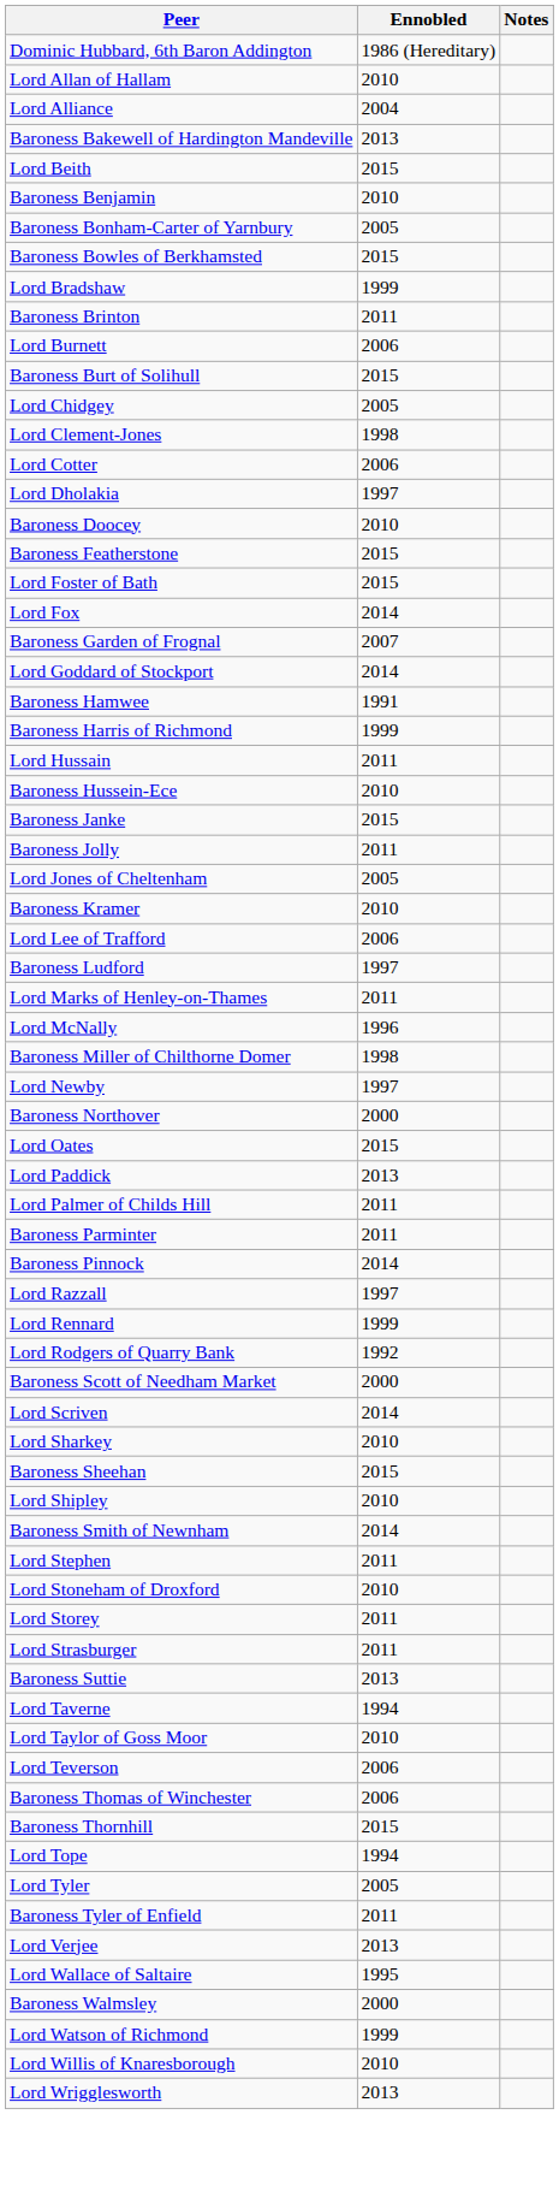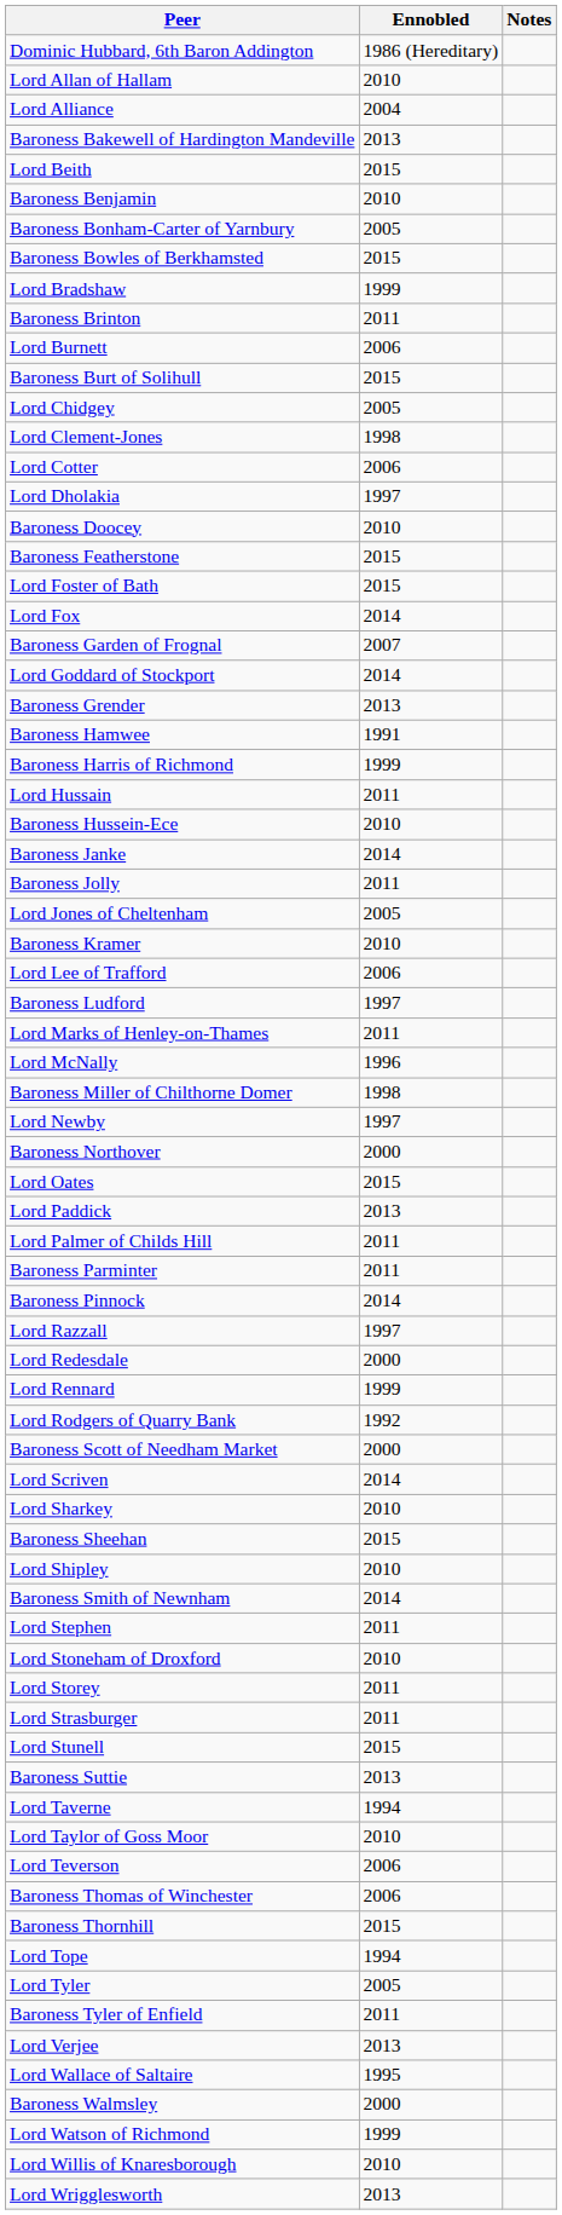+ row: Baroness Grender | 2013
Baroness Janke | Ennobled: 2015 -> 2014
+ row: Lord Redesdale | 2000
+ row: Lord Stunell | 2015
